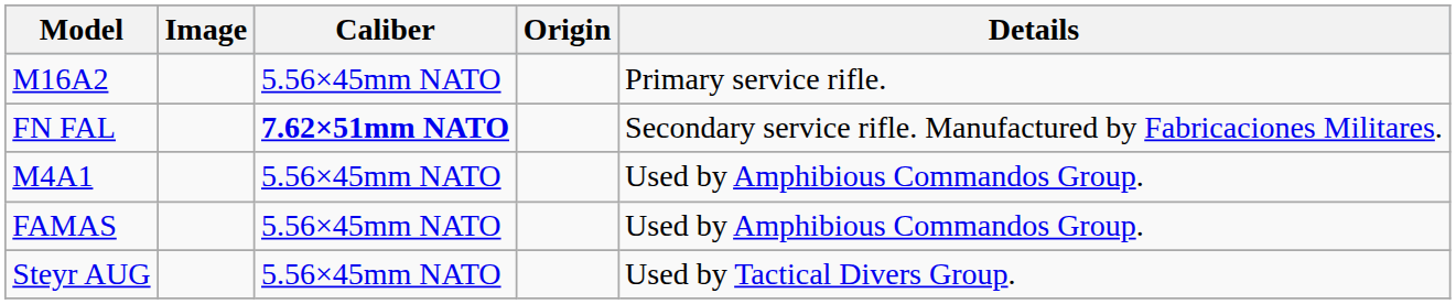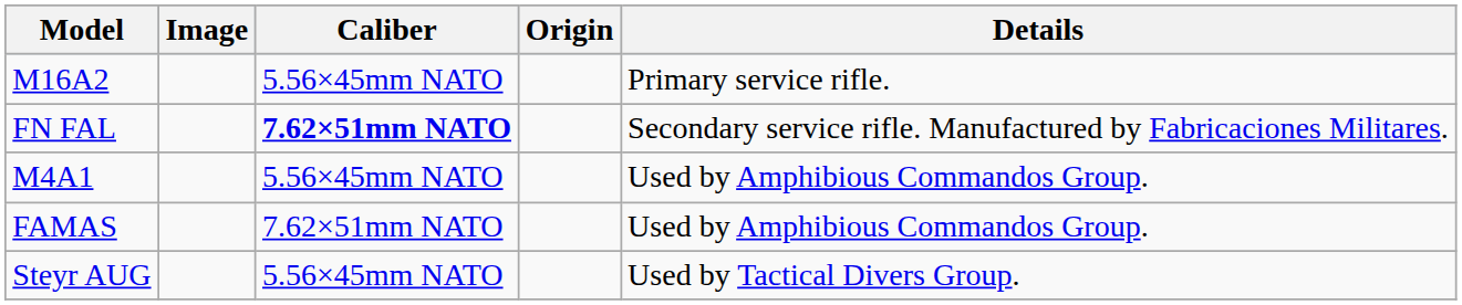FAMAS | Caliber: 5.56×45mm NATO -> 7.62×51mm NATO
